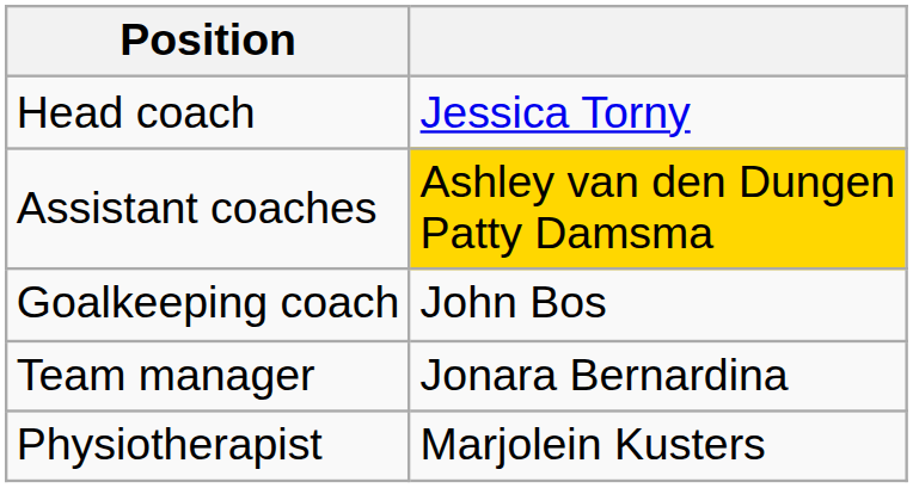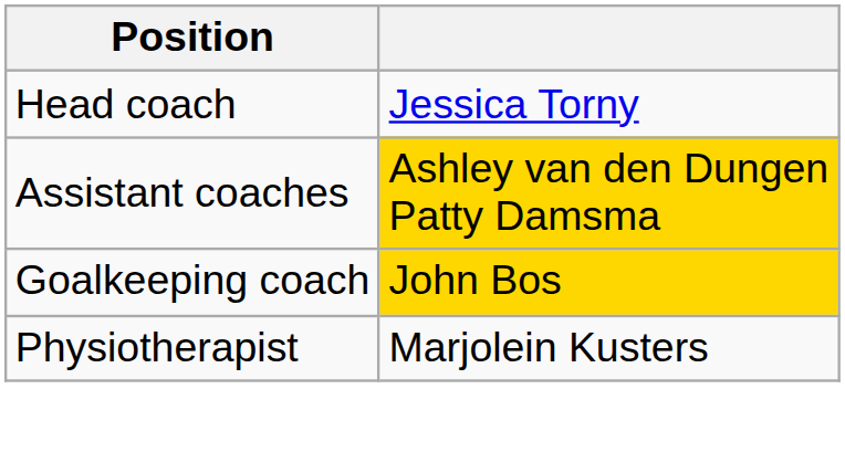Goalkeeping coach | column 2: no background -> gold background
- row: Team manager | Jonara Bernardina
